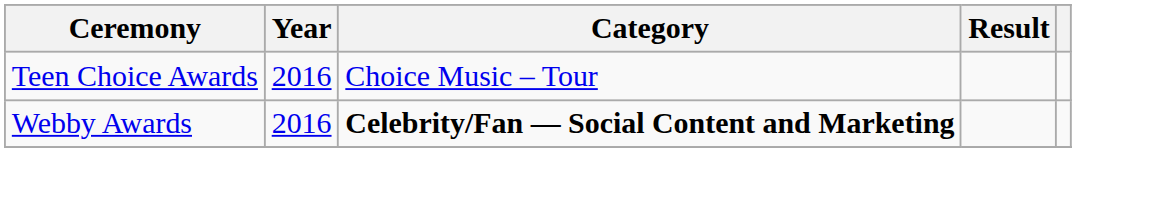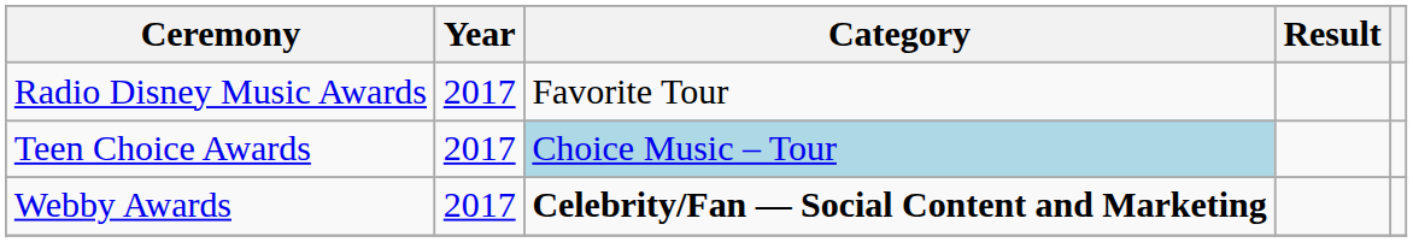+ row: Radio Disney Music Awards | 2017 | Favorite Tour
Teen Choice Awards | Year: 2016 -> 2017
Teen Choice Awards | Category: no background -> lightblue background
Webby Awards | Year: 2016 -> 2017
